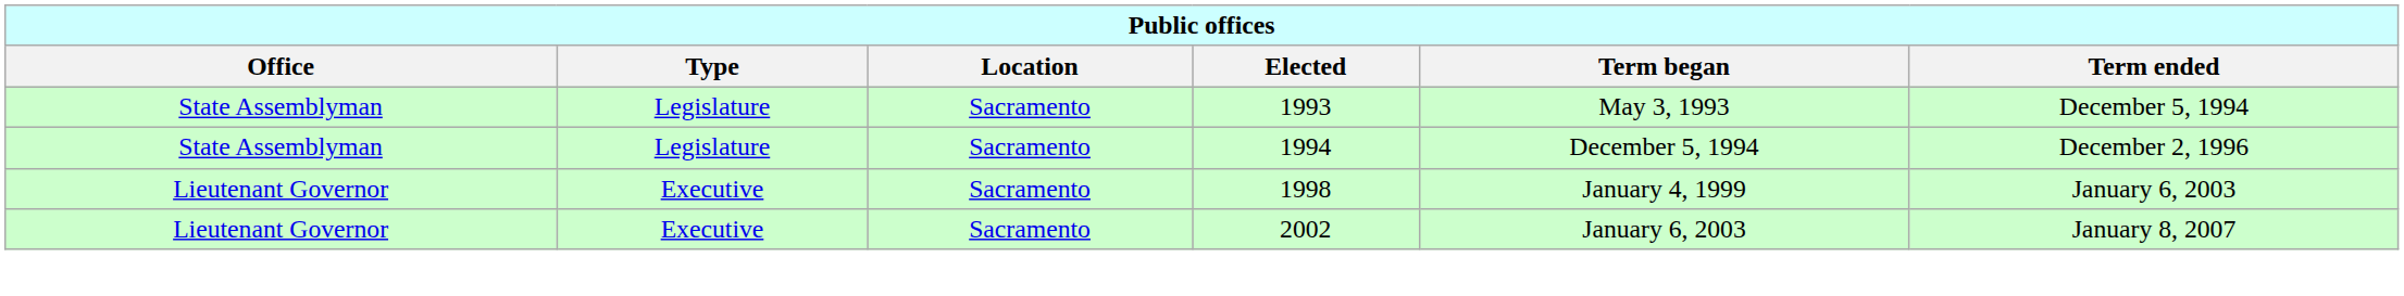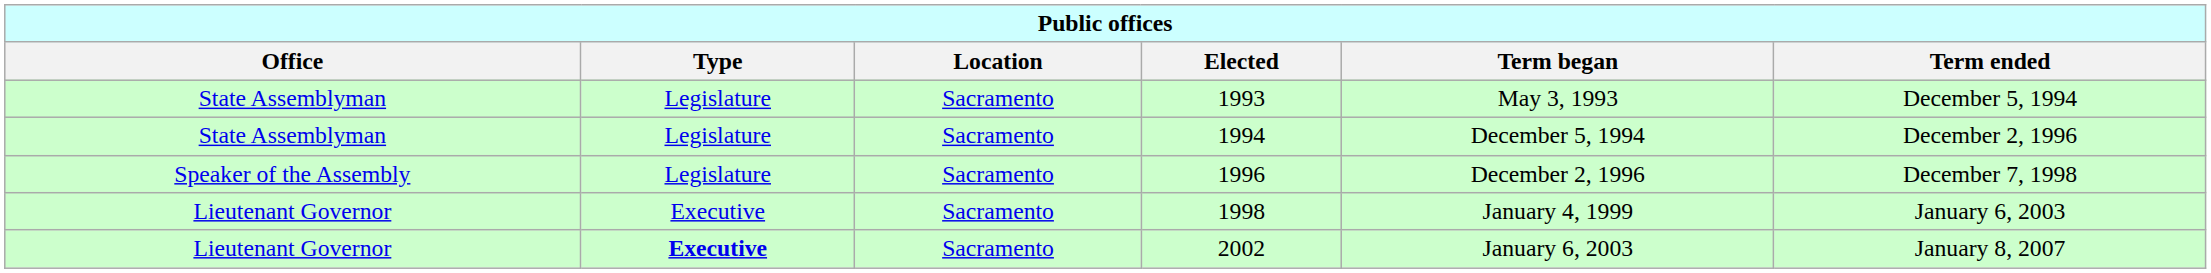+ row: Speaker of the Assembly | Legislature | Sacramento | 1996 | December 2, 1996 | December 7, 1998
2002 | Type: normal -> bold
